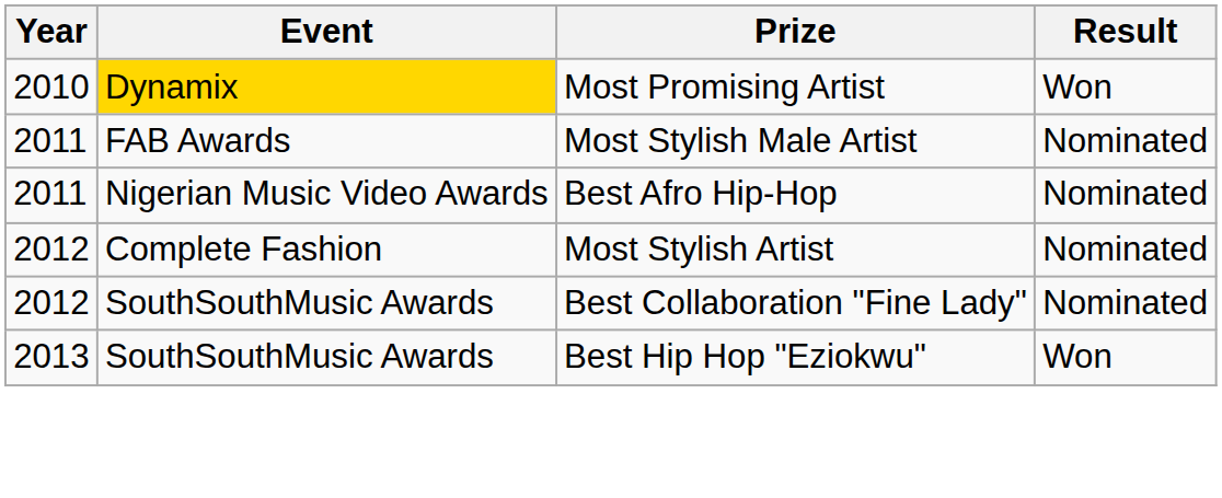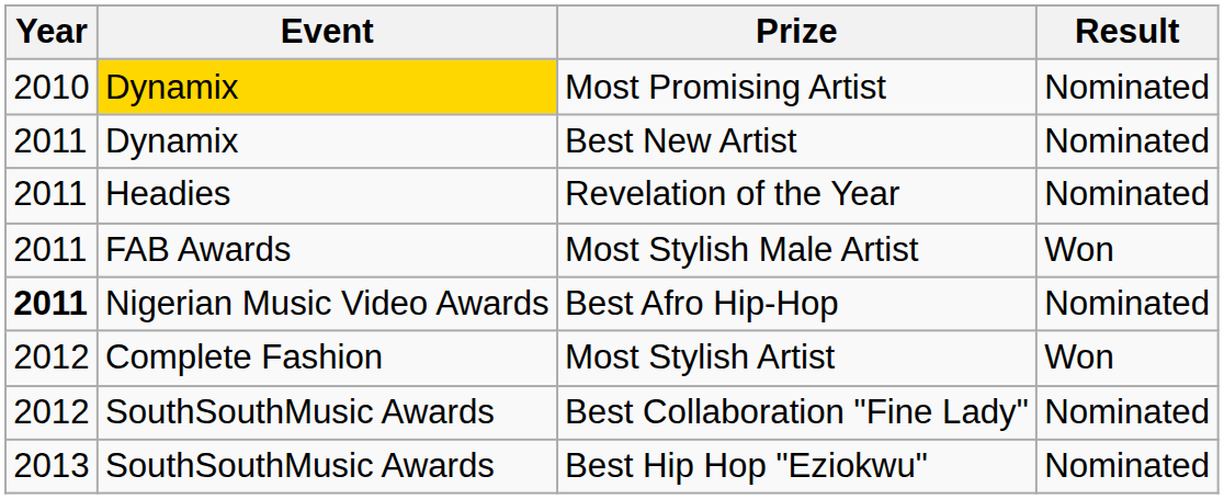Most Promising Artist | Result: Won -> Nominated
+ row: 2011 | Dynamix | Best New Artist | Nominated
+ row: 2011 | Headies | Revelation of the Year | Nominated
Most Stylish Male Artist | Result: Nominated -> Won
Best Afro Hip-Hop | Year: normal -> bold
Most Stylish Artist | Result: Nominated -> Won
Best Hip Hop "Eziokwu" | Result: Won -> Nominated
